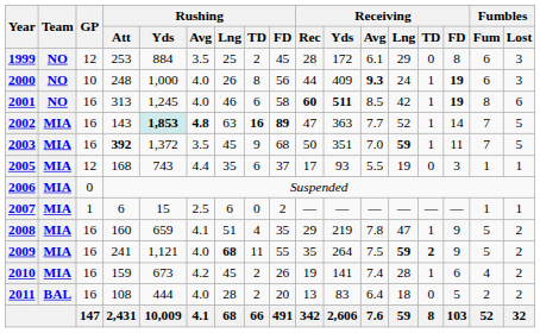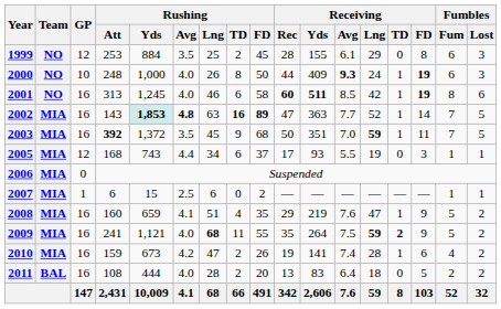1999 | Receiving / Yds: 172 -> 155
2000 | Rushing / FD: 56 -> 50
2005 | Rushing / Lng: 35 -> 34
2008 | Receiving / Avg: 7.8 -> 7.6
2010 | Rushing / Lng: 45 -> 47
